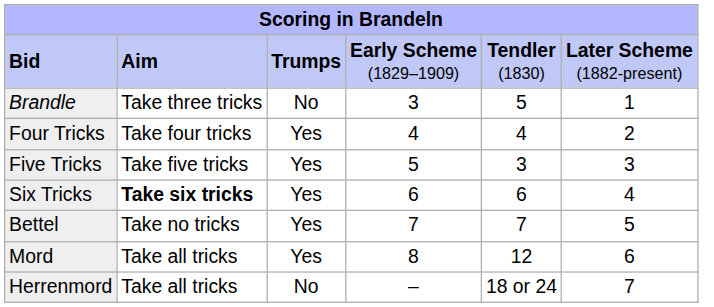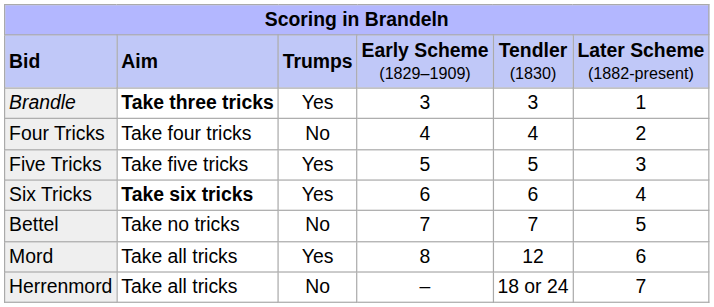Brandle | column 2: normal -> bold
Brandle | column 3: No -> Yes
Brandle | column 5: 5 -> 3
Four Tricks | column 3: Yes -> No
Five Tricks | column 5: 3 -> 5
Bettel | column 3: Yes -> No
